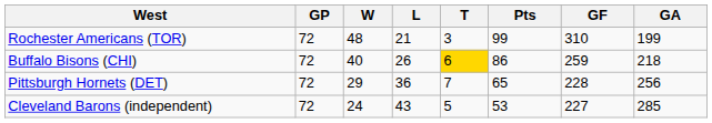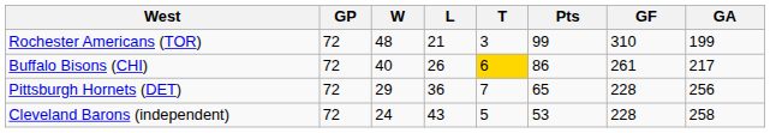Buffalo Bisons (CHI) | GF: 259 -> 261
Buffalo Bisons (CHI) | GA: 218 -> 217
Cleveland Barons (independent) | GF: 227 -> 228
Cleveland Barons (independent) | GA: 285 -> 258
